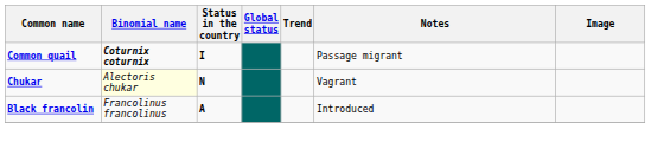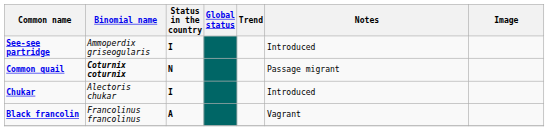+ row: See-see partridge | Ammoperdix griseogularis | I | Introduced
Common quail | Status in the country: I -> N
Chukar | Binomial name: lightyellow background -> no background
Chukar | Status in the country: N -> I
Chukar | Notes: Vagrant -> Introduced
Black francolin | Notes: Introduced -> Vagrant
